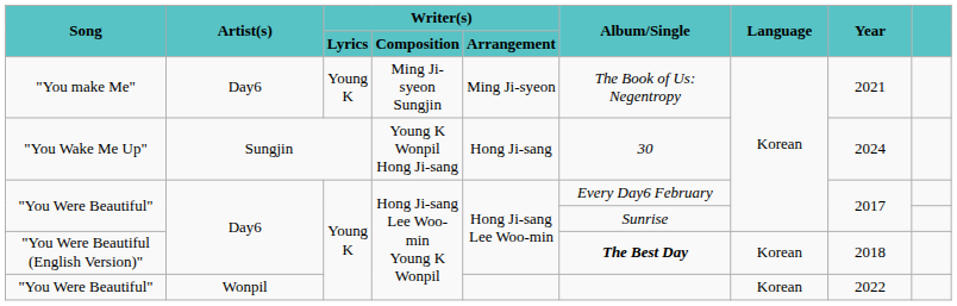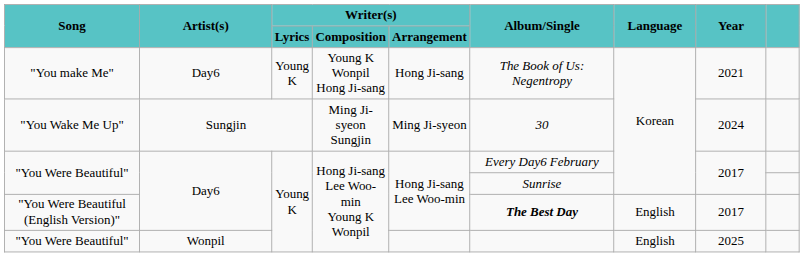"You make Me" | Writer(s) / Composition: Ming Ji-syeon Sungjin -> Young K Wonpil Hong Ji-sang
"You make Me" | Writer(s) / Arrangement: Ming Ji-syeon -> Hong Ji-sang
"You Wake Me Up" | Writer(s) / Composition: Young K Wonpil Hong Ji-sang -> Ming Ji-syeon Sungjin
"You Wake Me Up" | Writer(s) / Arrangement: Hong Ji-sang -> Ming Ji-syeon
"You Were Beautiful (English Version)" | Language: Korean -> English
"You Were Beautiful (English Version)" | Year: 2018 -> 2017
"You Were Beautiful" / Wonpil | Language: Korean -> English
"You Were Beautiful" / Wonpil | Year: 2022 -> 2025
